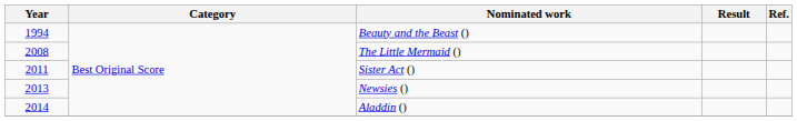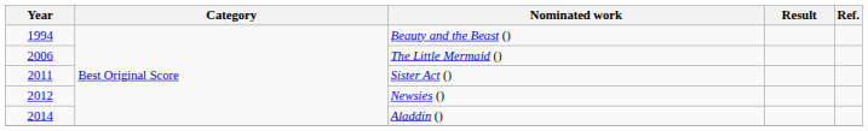The Little Mermaid () | Year: 2008 -> 2006
Newsies () | Year: 2013 -> 2012
